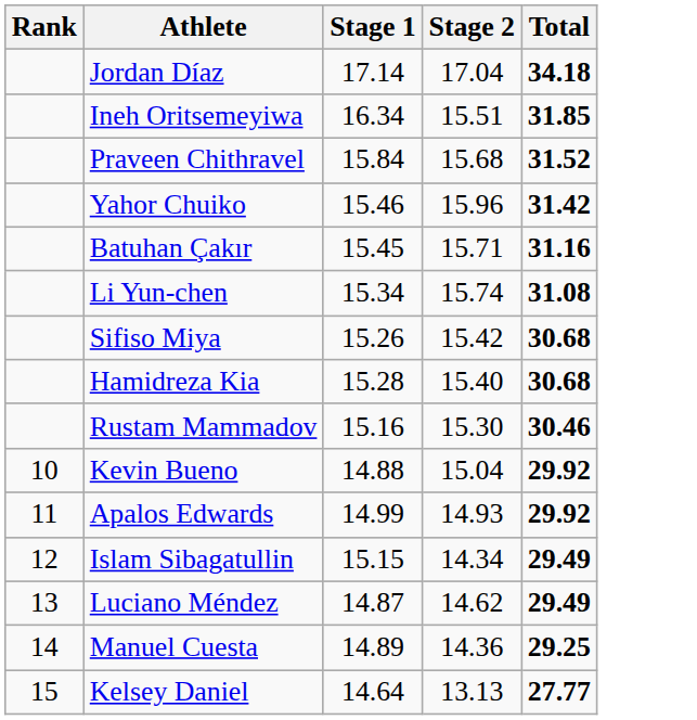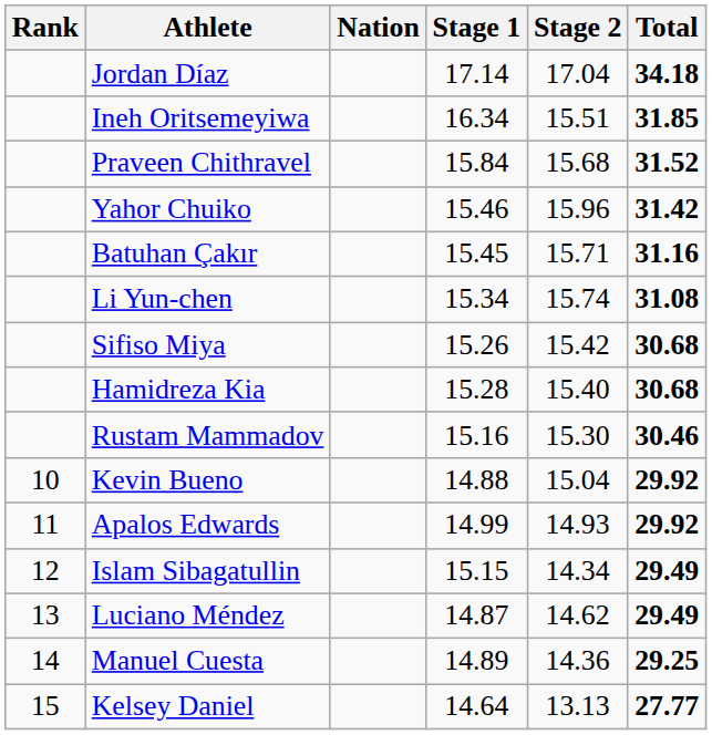+ column: Nation
